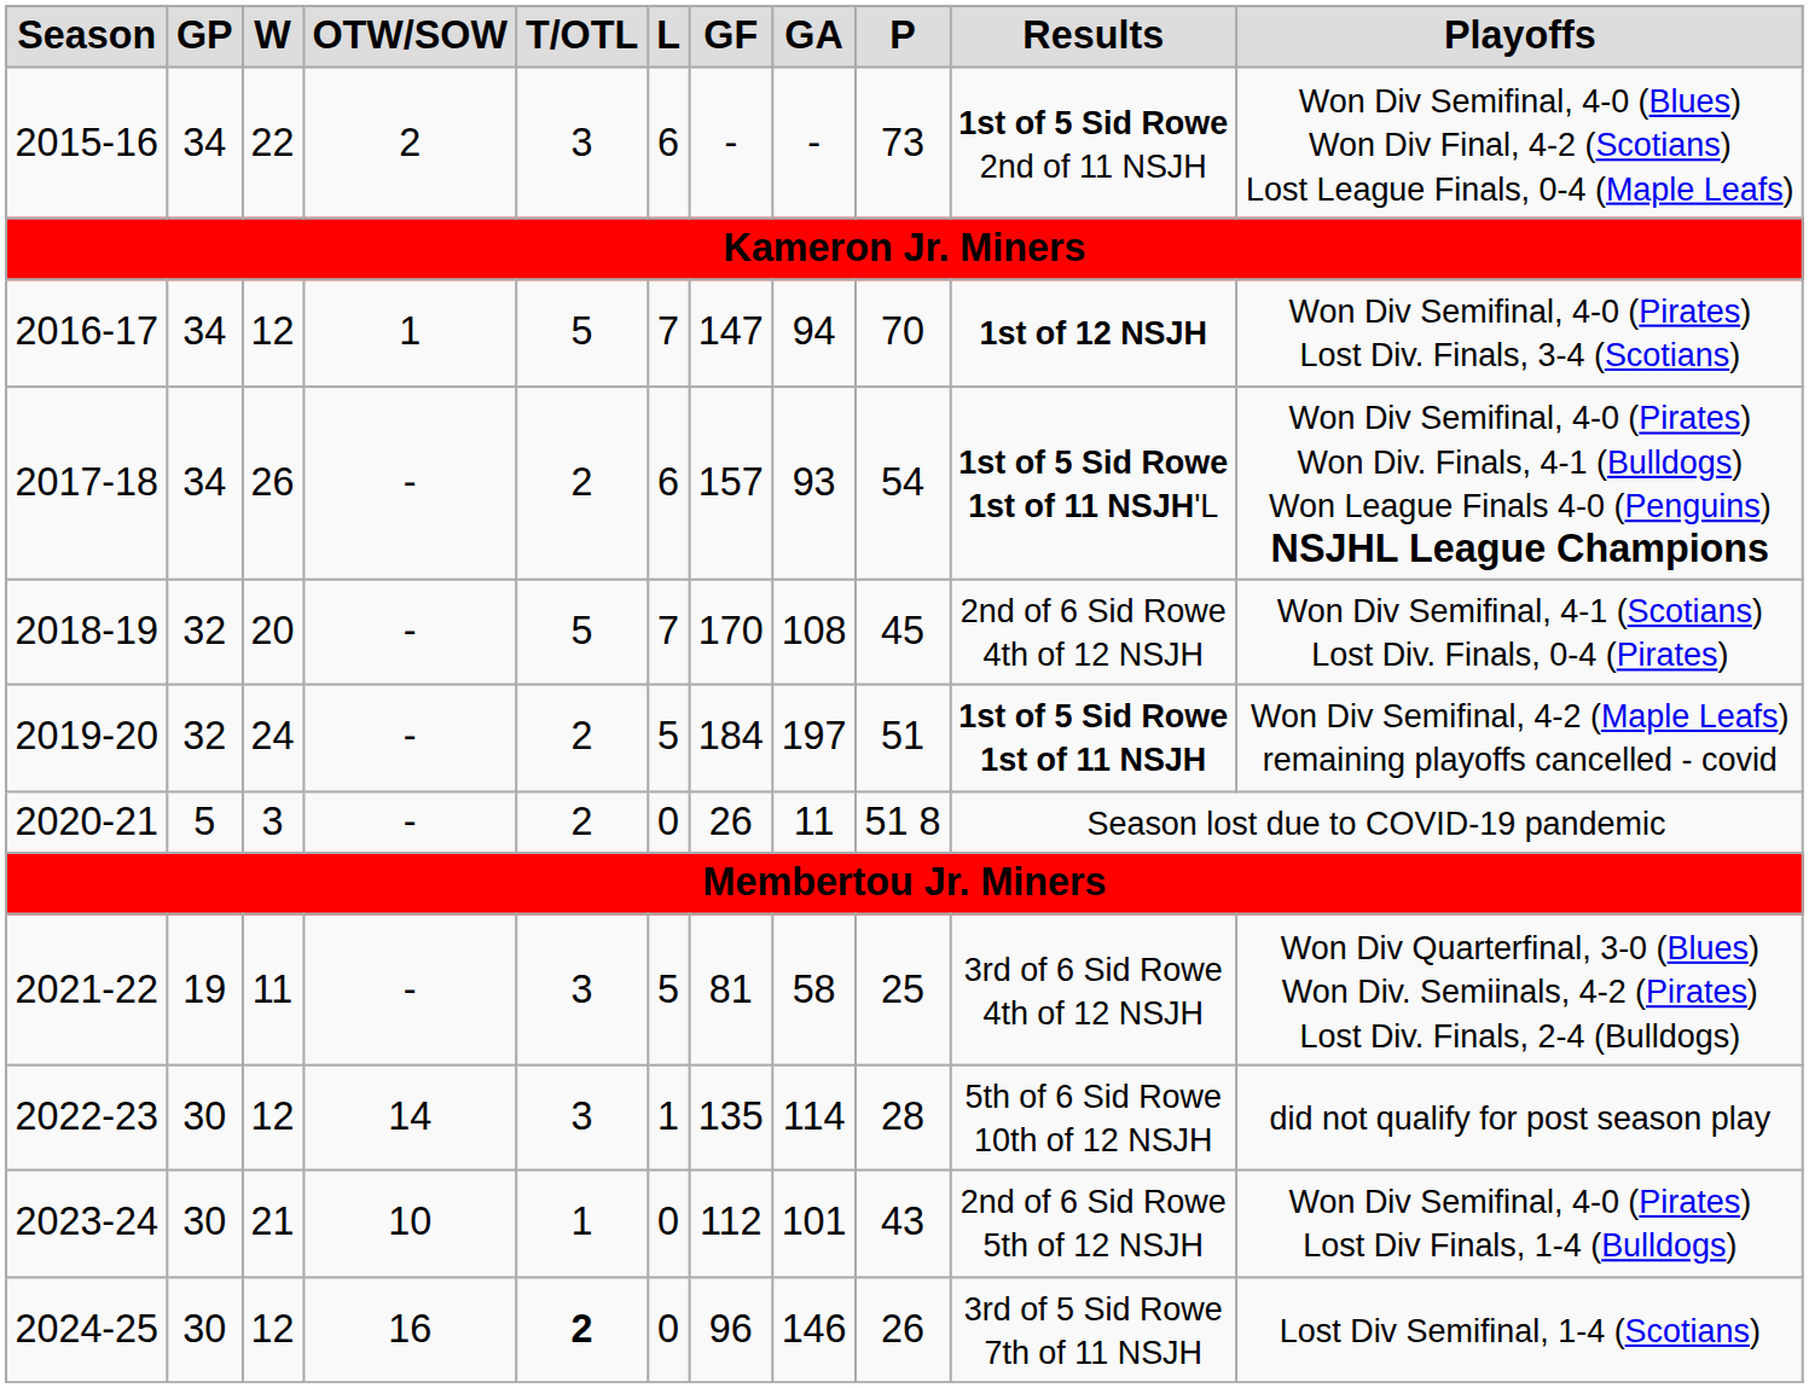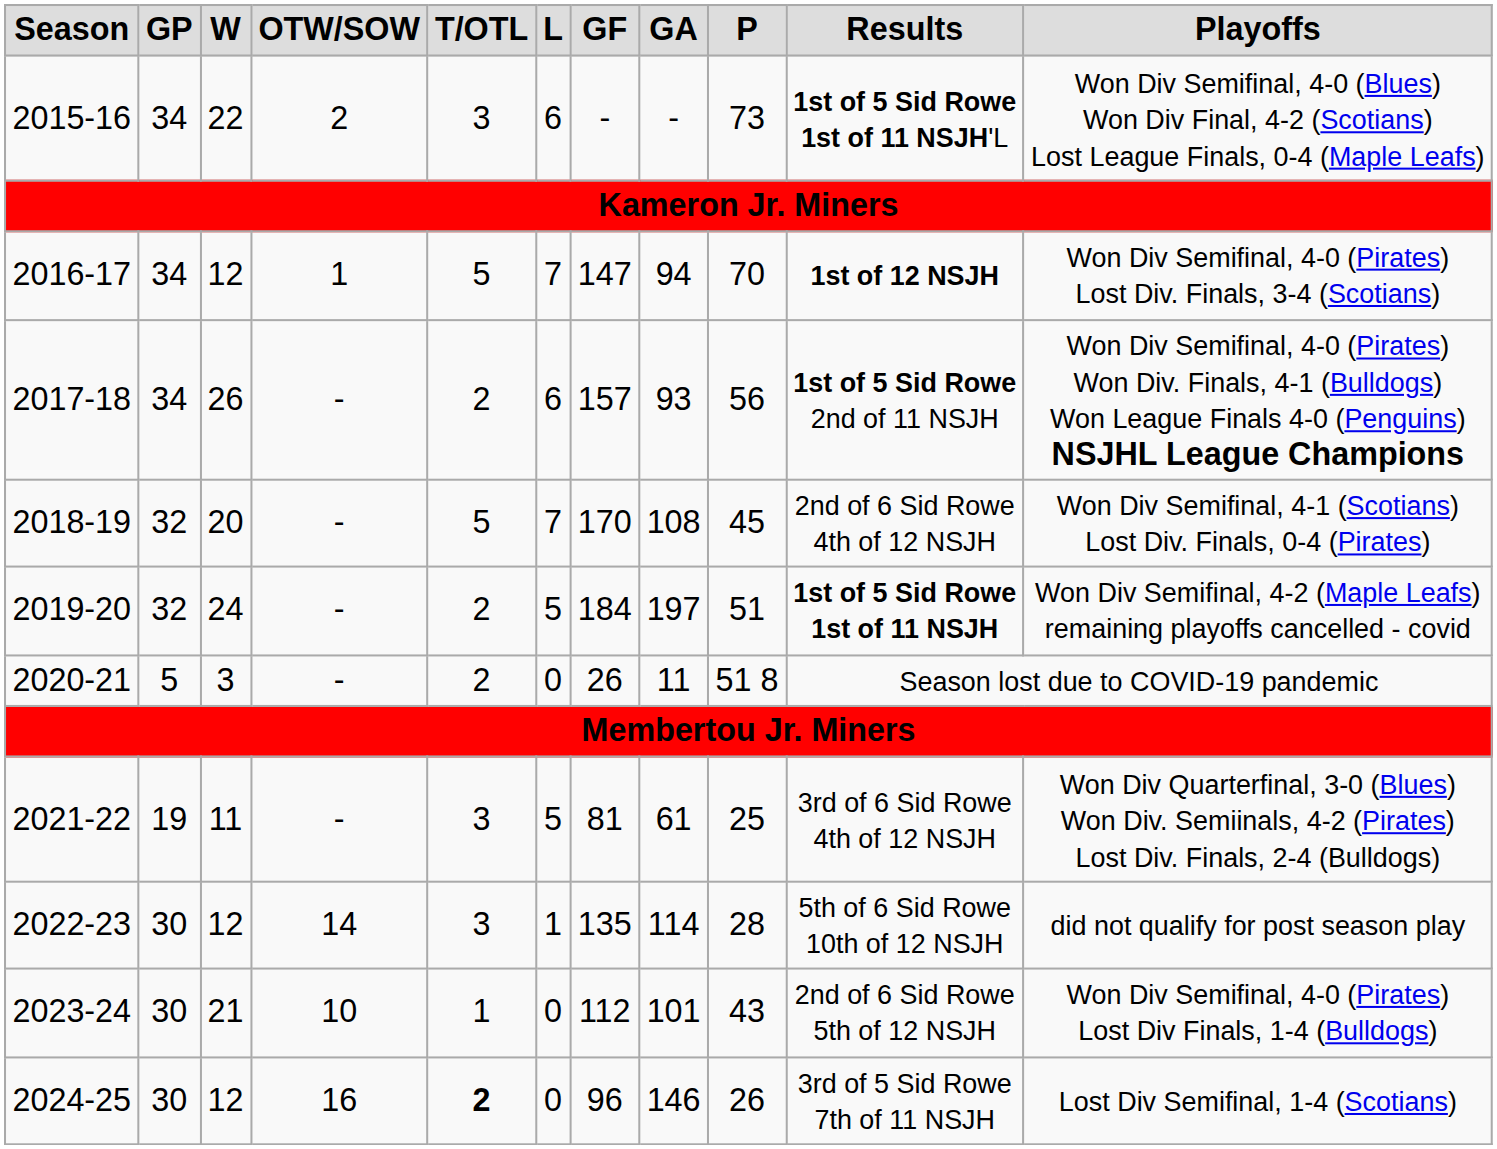2015-16 | Results: 1st of 5 Sid Rowe 2nd of 11 NSJH -> 1st of 5 Sid Rowe 1st of 11 NSJH'L
2017-18 | P: 54 -> 56
2017-18 | Results: 1st of 5 Sid Rowe 1st of 11 NSJH'L -> 1st of 5 Sid Rowe 2nd of 11 NSJH
2021-22 | GA: 58 -> 61
